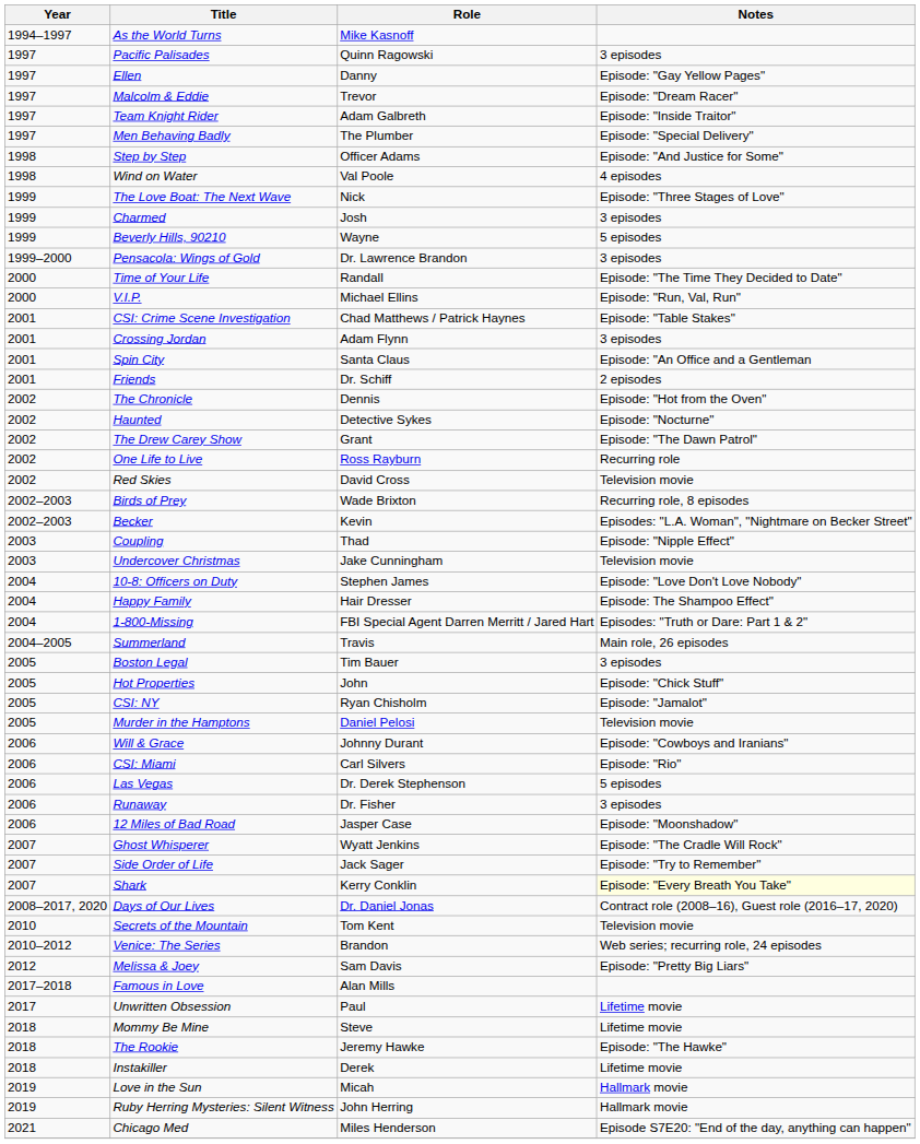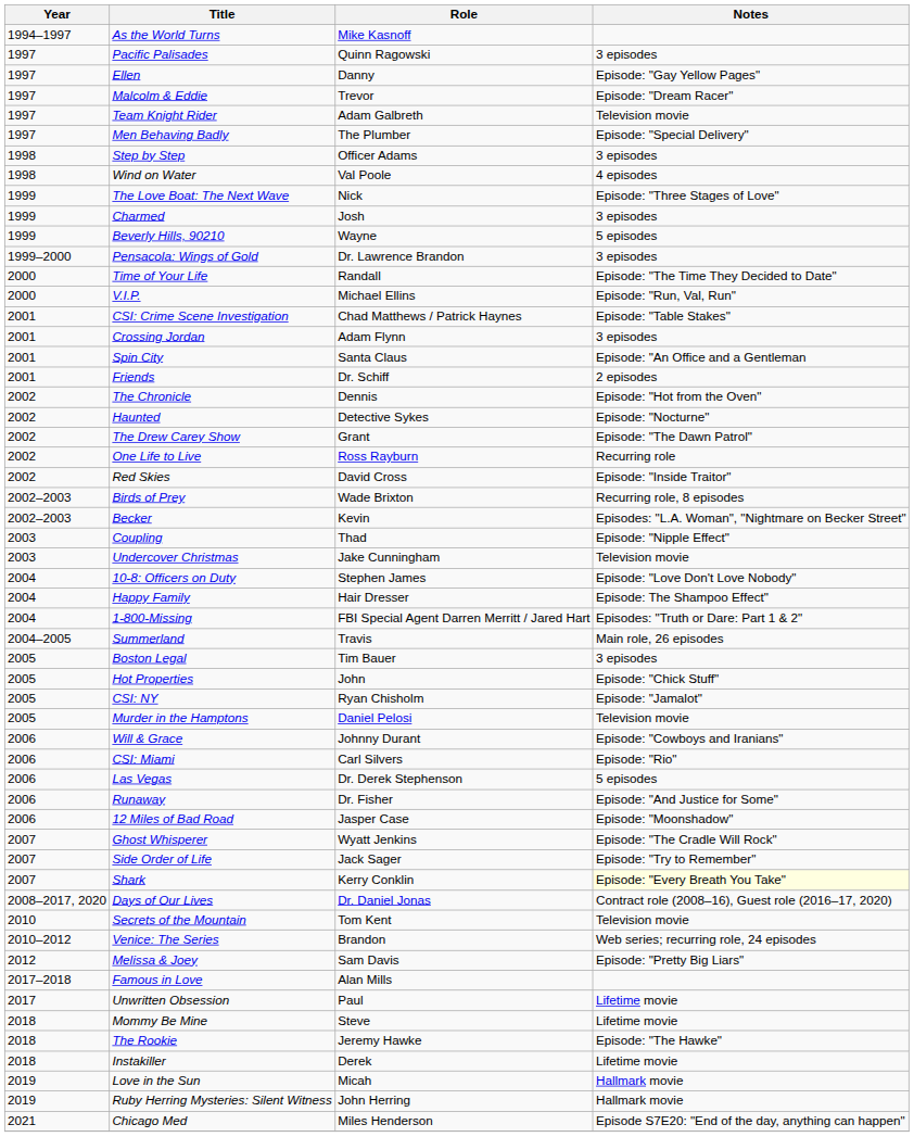Team Knight Rider | Notes: Episode: "Inside Traitor" -> Television movie
Step by Step | Notes: Episode: "And Justice for Some" -> 3 episodes
Red Skies | Notes: Television movie -> Episode: "Inside Traitor"
Runaway | Notes: 3 episodes -> Episode: "And Justice for Some"
